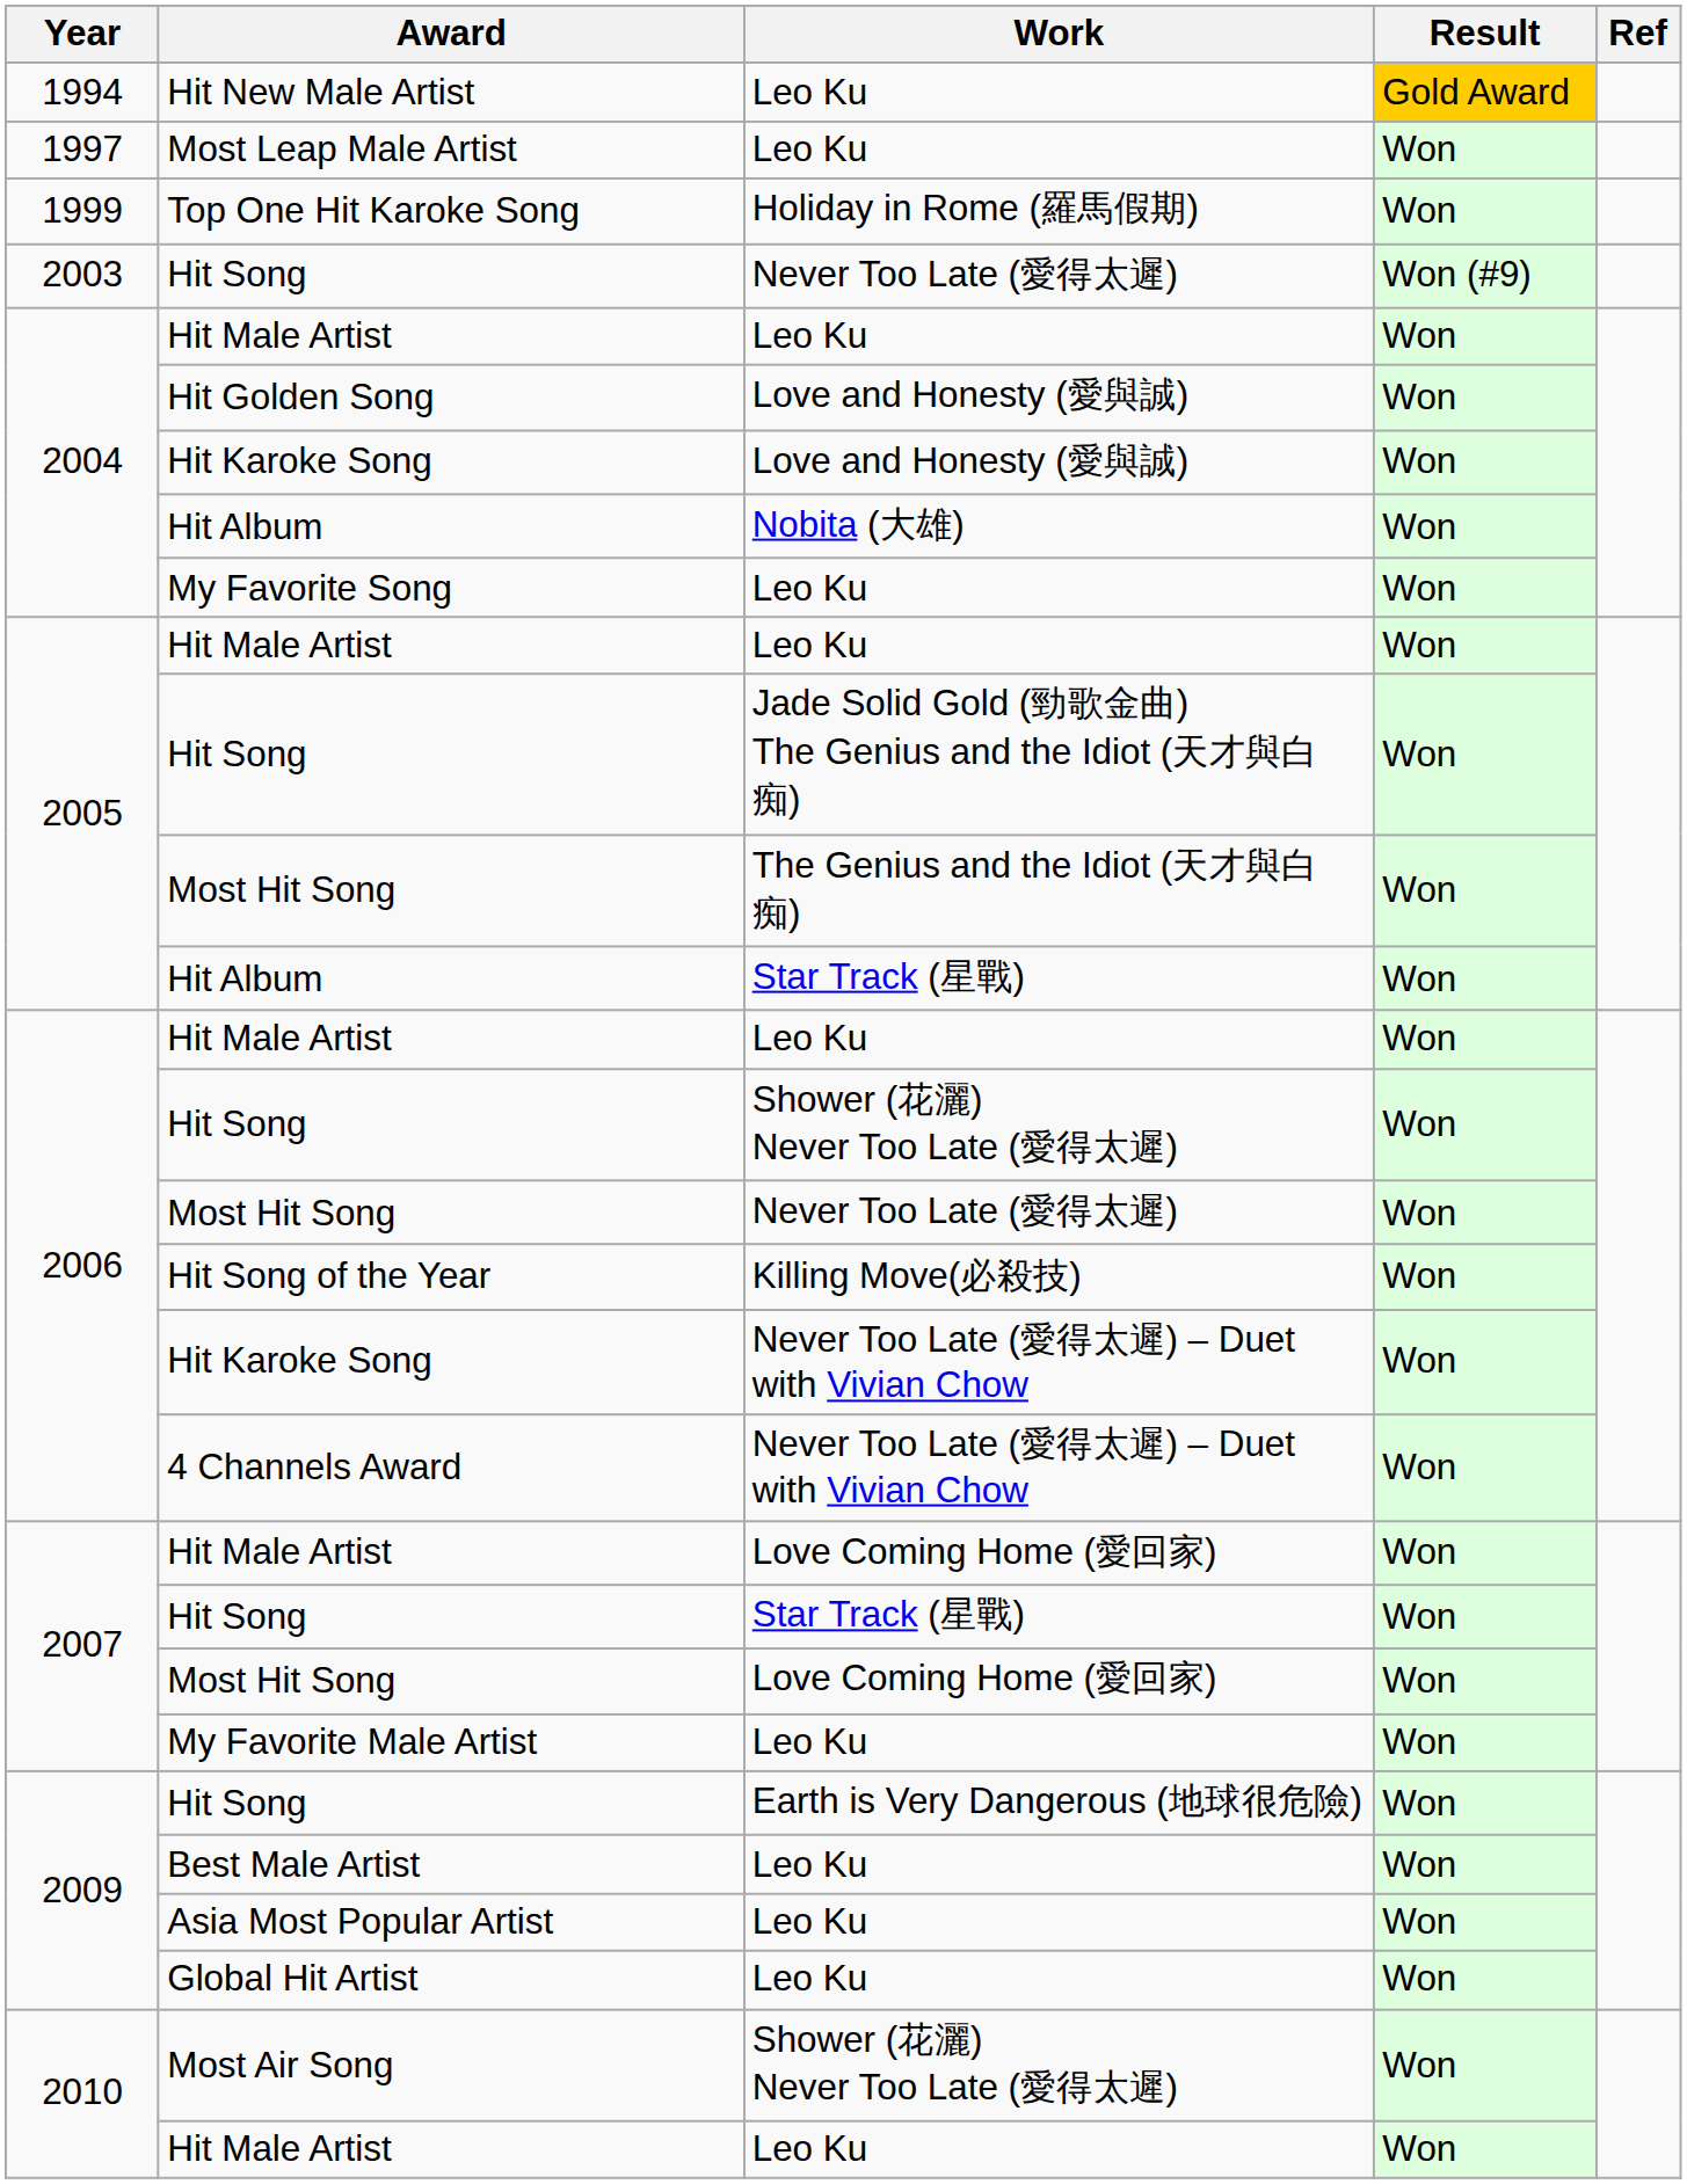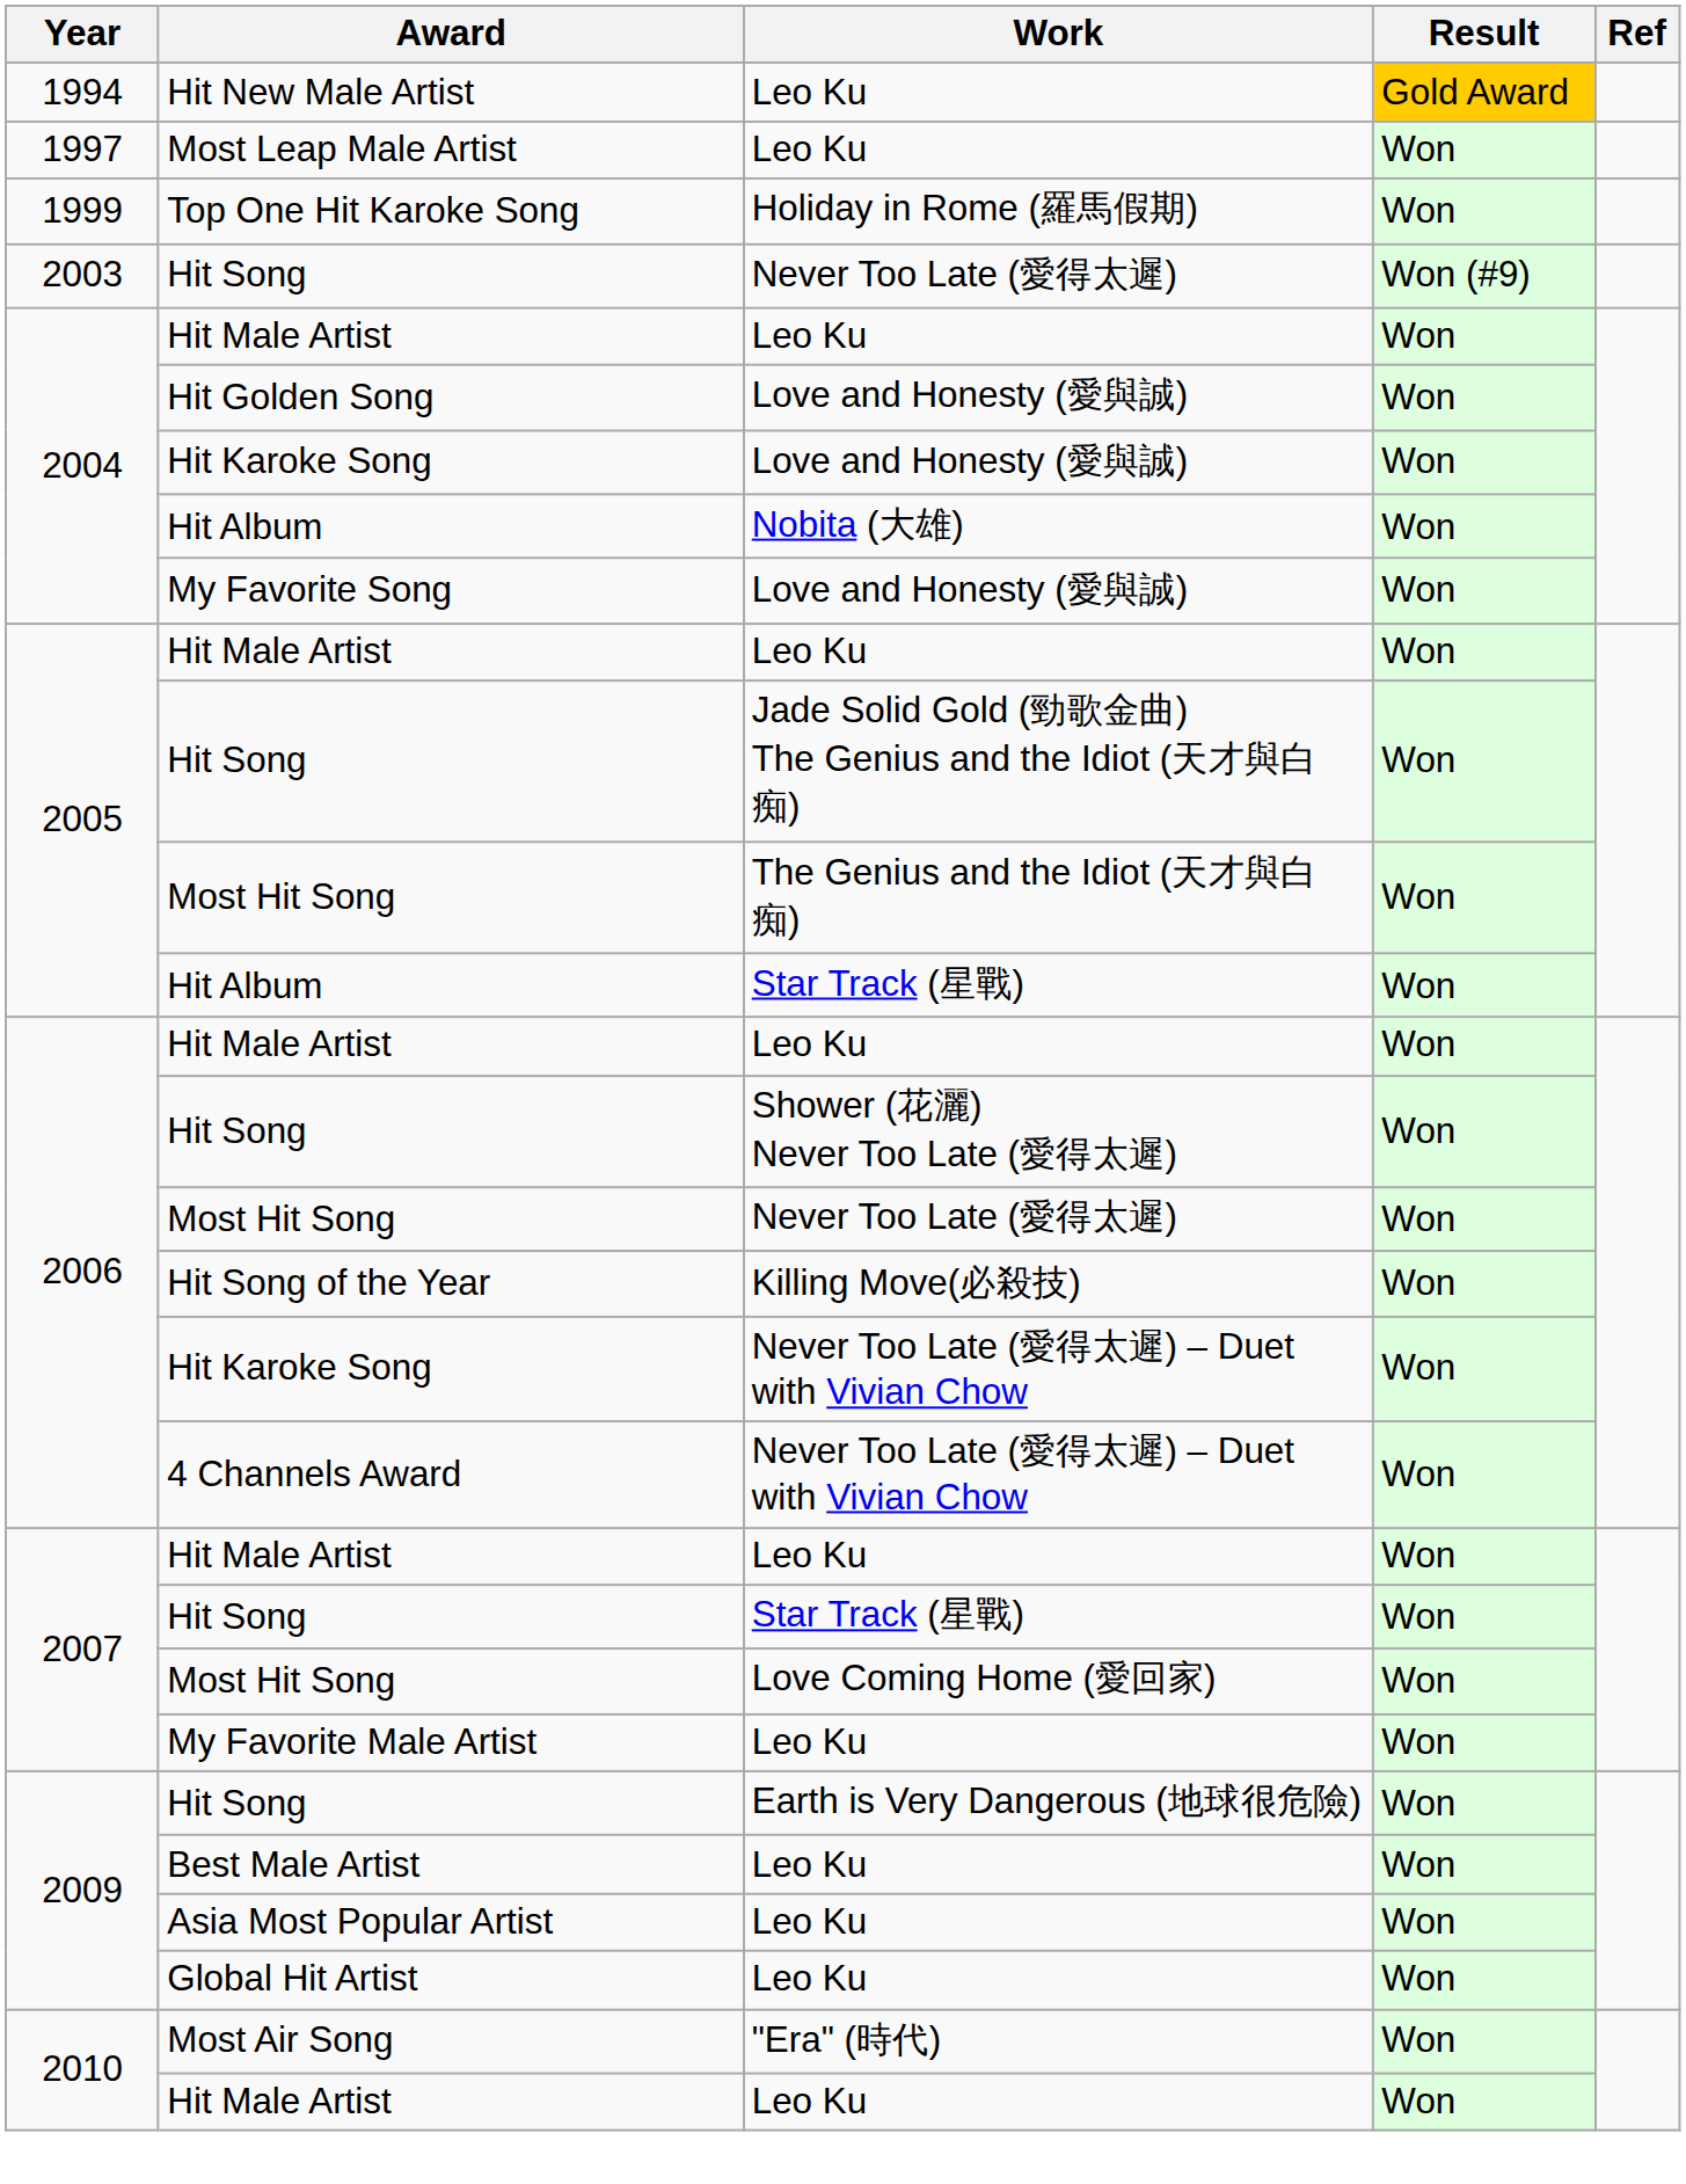My Favorite Song | Work: Leo Ku -> Love and Honesty (愛與誠)
2007 / Hit Male Artist | Work: Love Coming Home (愛回家) -> Leo Ku
Most Air Song | Work: Shower (花灑) Never Too Late (愛得太遲) -> "Era" (時代)
